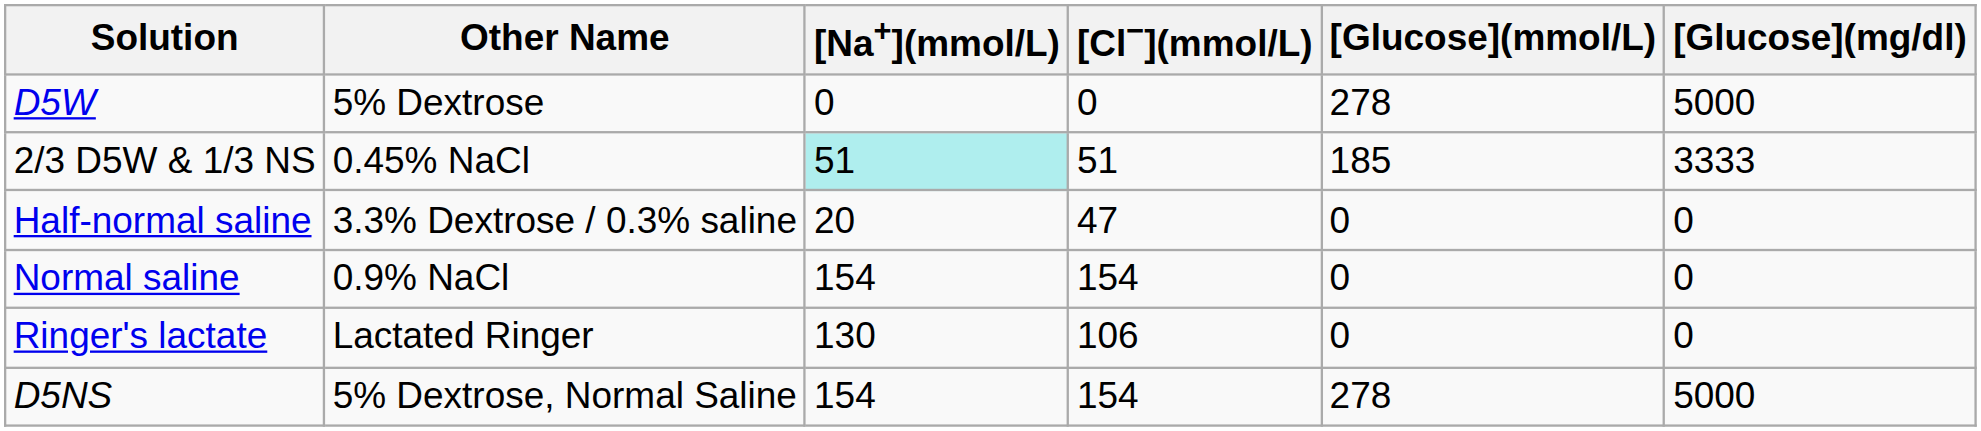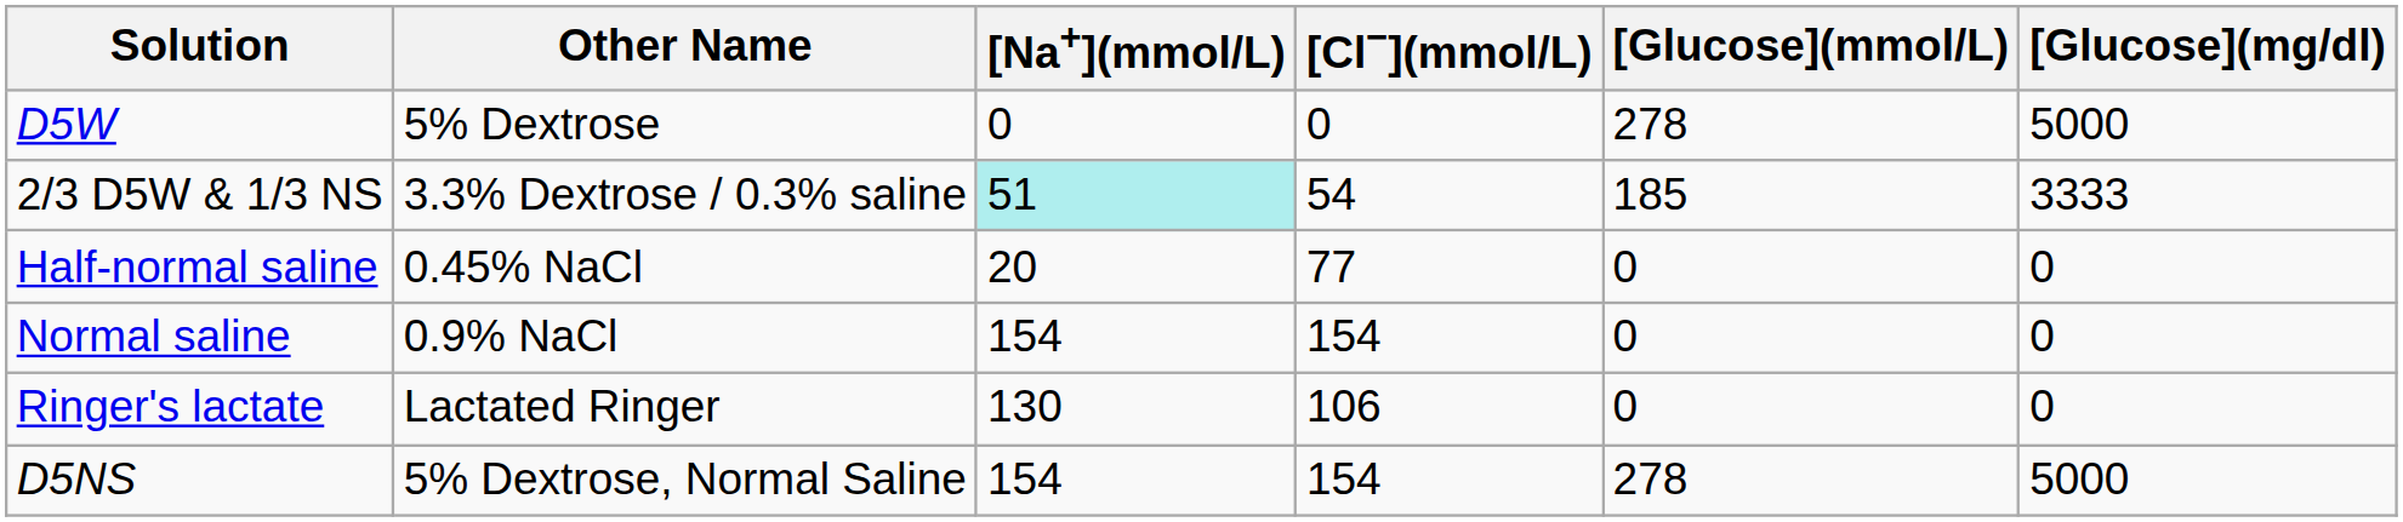2/3 D5W & 1/3 NS | Other Name: 0.45% NaCl -> 3.3% Dextrose / 0.3% saline
2/3 D5W & 1/3 NS | [Cl−](mmol/L): 51 -> 54
Half-normal saline | Other Name: 3.3% Dextrose / 0.3% saline -> 0.45% NaCl
Half-normal saline | [Cl−](mmol/L): 47 -> 77
